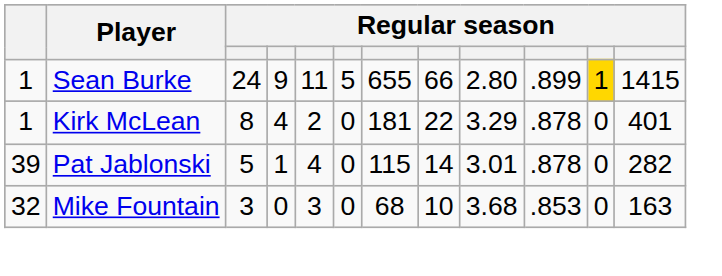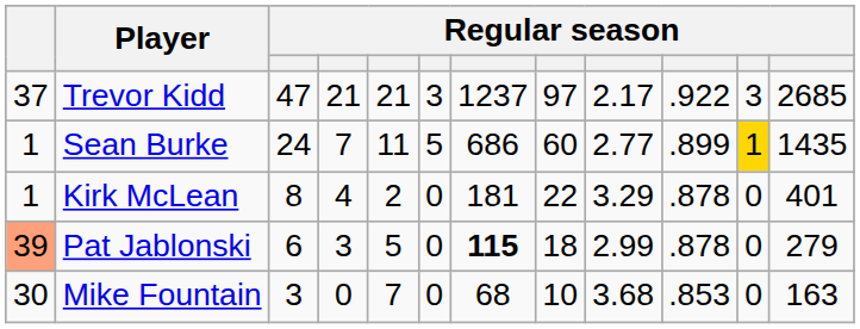+ row: 37 | Trevor Kidd | 47 | 21 | 21 | 3 | 1237 | 97 | 2.17 | .922 | 3 | 2685
Sean Burke | column 4: 9 -> 7
Sean Burke | column 7: 655 -> 686
Sean Burke | column 8: 66 -> 60
Sean Burke | column 9: 2.80 -> 2.77
Sean Burke | column 12: 1415 -> 1435
Pat Jablonski | column 1: no background -> lightsalmon background
Pat Jablonski | column 3: 5 -> 6
Pat Jablonski | column 4: 1 -> 3
Pat Jablonski | column 5: 4 -> 5
Pat Jablonski | column 7: normal -> bold
Pat Jablonski | column 8: 14 -> 18
Pat Jablonski | column 9: 3.01 -> 2.99
Pat Jablonski | column 12: 282 -> 279
Mike Fountain | column 1: 32 -> 30
Mike Fountain | column 5: 3 -> 7
